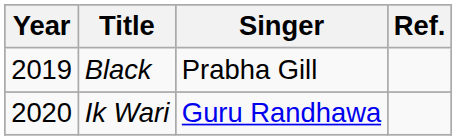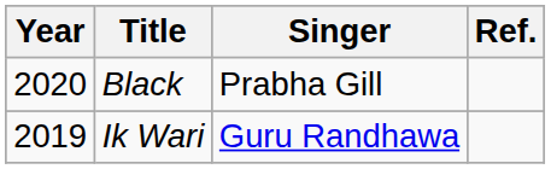Black | Year: 2019 -> 2020
Ik Wari | Year: 2020 -> 2019
